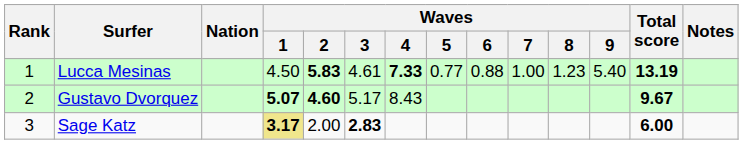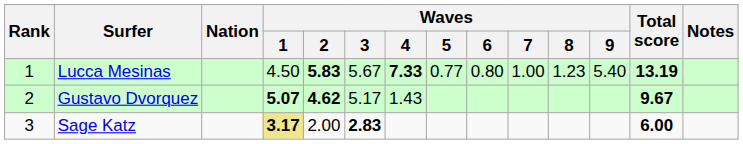Lucca Mesinas | Waves / 3: 4.61 -> 5.67
Lucca Mesinas | Waves / 6: 0.88 -> 0.80
Gustavo Dvorquez | Waves / 2: 4.60 -> 4.62
Gustavo Dvorquez | Waves / 4: 8.43 -> 1.43
